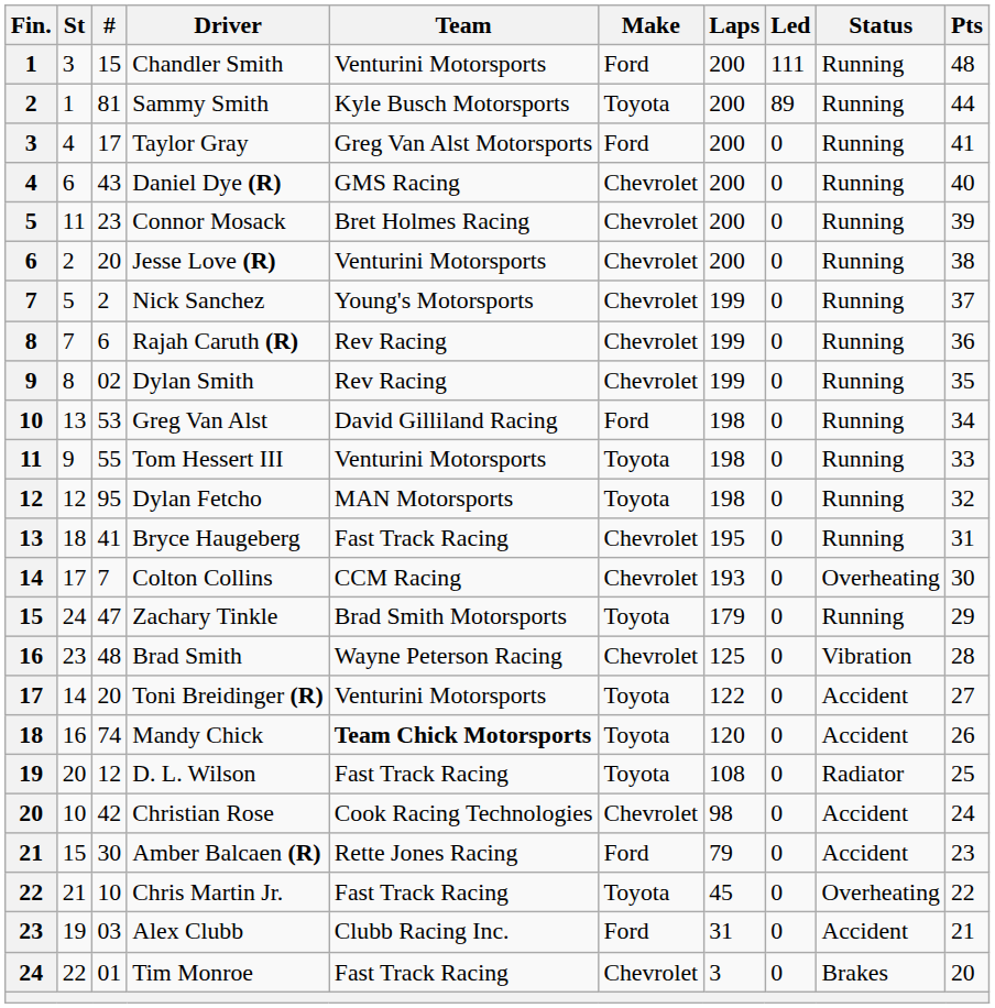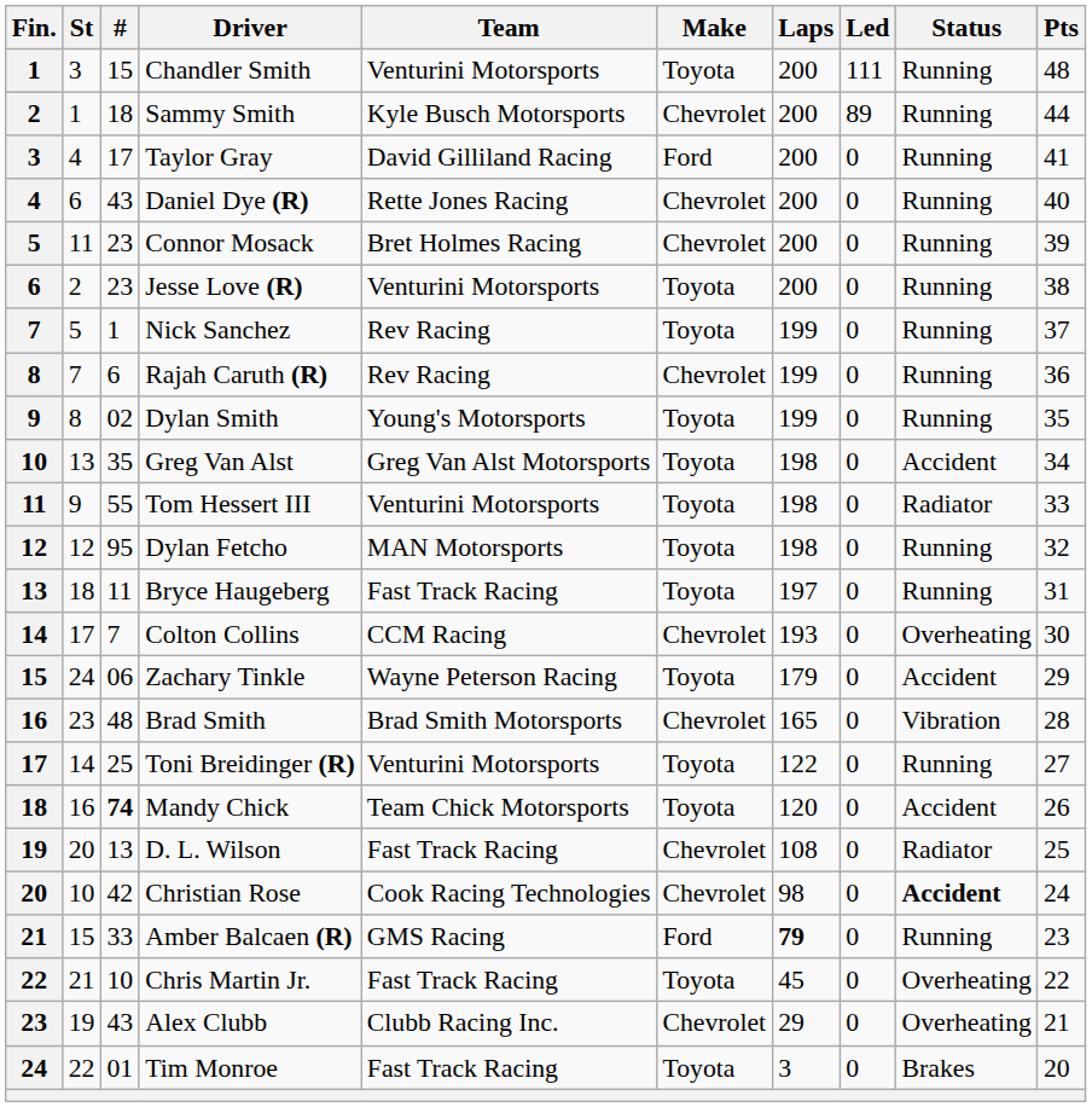Chandler Smith | Make: Ford -> Toyota
Sammy Smith | #: 81 -> 18
Sammy Smith | Make: Toyota -> Chevrolet
Taylor Gray | Team: Greg Van Alst Motorsports -> David Gilliland Racing
Daniel Dye (R) | Team: GMS Racing -> Rette Jones Racing
Jesse Love (R) | #: 20 -> 23
Jesse Love (R) | Make: Chevrolet -> Toyota
Nick Sanchez | #: 2 -> 1
Nick Sanchez | Team: Young's Motorsports -> Rev Racing
Nick Sanchez | Make: Chevrolet -> Toyota
Dylan Smith | Team: Rev Racing -> Young's Motorsports
Dylan Smith | Make: Chevrolet -> Toyota
Greg Van Alst | #: 53 -> 35
Greg Van Alst | Team: David Gilliland Racing -> Greg Van Alst Motorsports
Greg Van Alst | Make: Ford -> Toyota
Greg Van Alst | Status: Running -> Accident
Tom Hessert III | Status: Running -> Radiator
Bryce Haugeberg | #: 41 -> 11
Bryce Haugeberg | Make: Chevrolet -> Toyota
Bryce Haugeberg | Laps: 195 -> 197
Zachary Tinkle | #: 47 -> 06
Zachary Tinkle | Team: Brad Smith Motorsports -> Wayne Peterson Racing
Zachary Tinkle | Status: Running -> Accident
Brad Smith | Team: Wayne Peterson Racing -> Brad Smith Motorsports
Brad Smith | Laps: 125 -> 165
Toni Breidinger (R) | #: 20 -> 25
Toni Breidinger (R) | Status: Accident -> Running
Mandy Chick | #: normal -> bold
Mandy Chick | Team: bold -> normal
D. L. Wilson | #: 12 -> 13
D. L. Wilson | Make: Toyota -> Chevrolet
Christian Rose | Status: normal -> bold
Amber Balcaen (R) | #: 30 -> 33
Amber Balcaen (R) | Team: Rette Jones Racing -> GMS Racing
Amber Balcaen (R) | Laps: normal -> bold
Amber Balcaen (R) | Status: Accident -> Running
Alex Clubb | #: 03 -> 43
Alex Clubb | Make: Ford -> Chevrolet
Alex Clubb | Laps: 31 -> 29
Alex Clubb | Status: Accident -> Overheating
Tim Monroe | Make: Chevrolet -> Toyota
